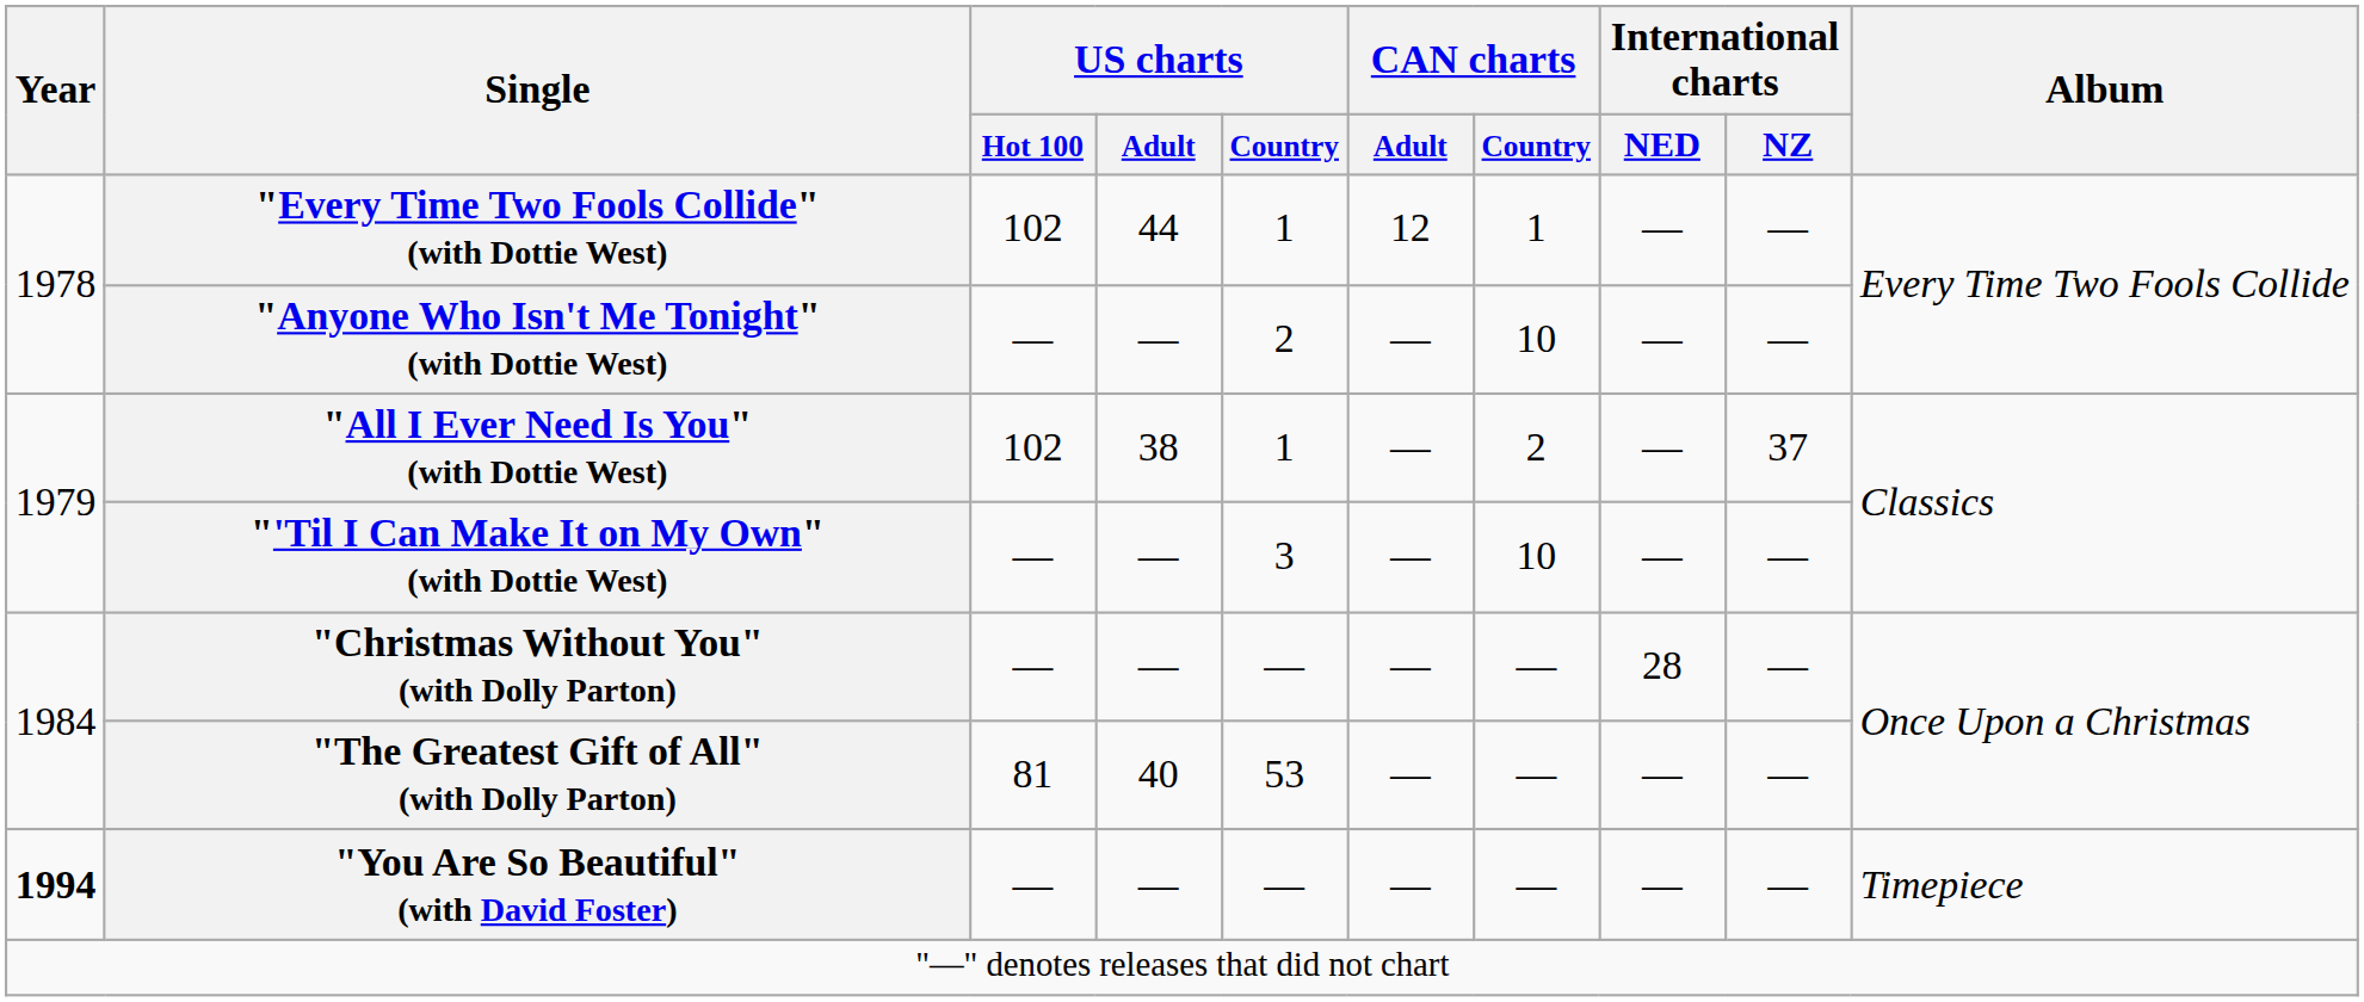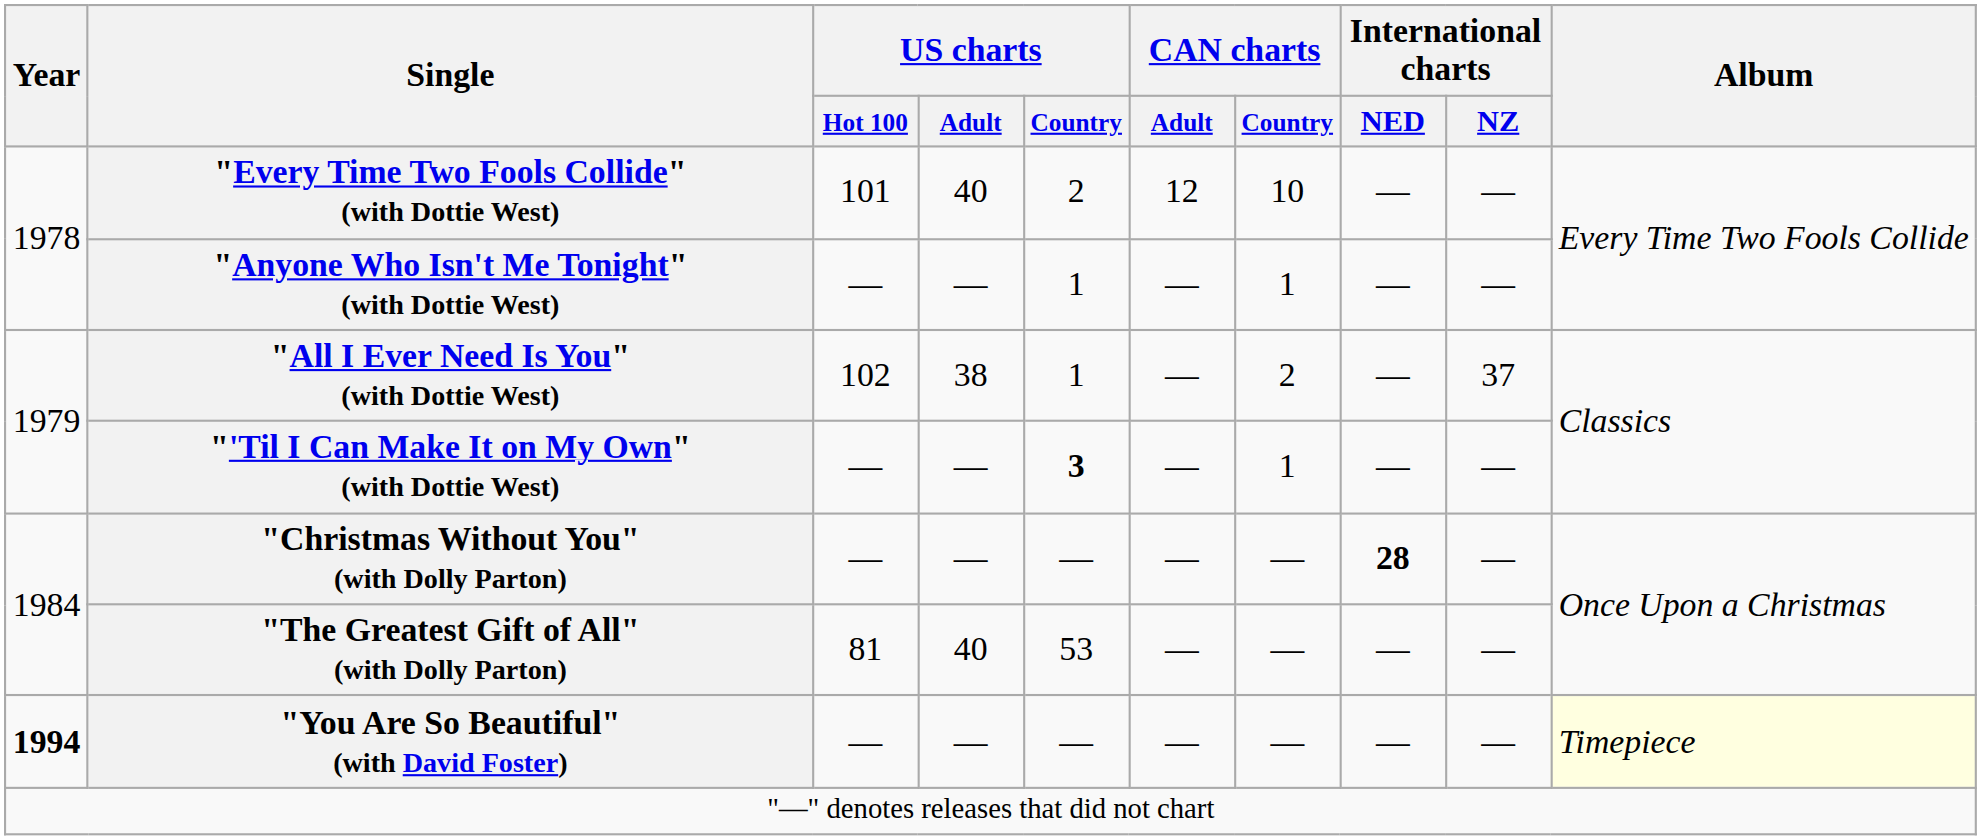"Every Time Two Fools Collide" (with Dottie West) | US charts / Hot 100: 102 -> 101
"Every Time Two Fools Collide" (with Dottie West) | US charts / Adult: 44 -> 40
"Every Time Two Fools Collide" (with Dottie West) | US charts / Country: 1 -> 2
"Every Time Two Fools Collide" (with Dottie West) | CAN charts / Country: 1 -> 10
"Anyone Who Isn't Me Tonight" (with Dottie West) | US charts / Country: 2 -> 1
"Anyone Who Isn't Me Tonight" (with Dottie West) | CAN charts / Country: 10 -> 1
"'Til I Can Make It on My Own" (with Dottie West) | US charts / Country: normal -> bold
"'Til I Can Make It on My Own" (with Dottie West) | CAN charts / Country: 10 -> 1
"Christmas Without You" (with Dolly Parton) | International charts / NED: normal -> bold
"You Are So Beautiful" (with David Foster) | Album: no background -> lightyellow background
